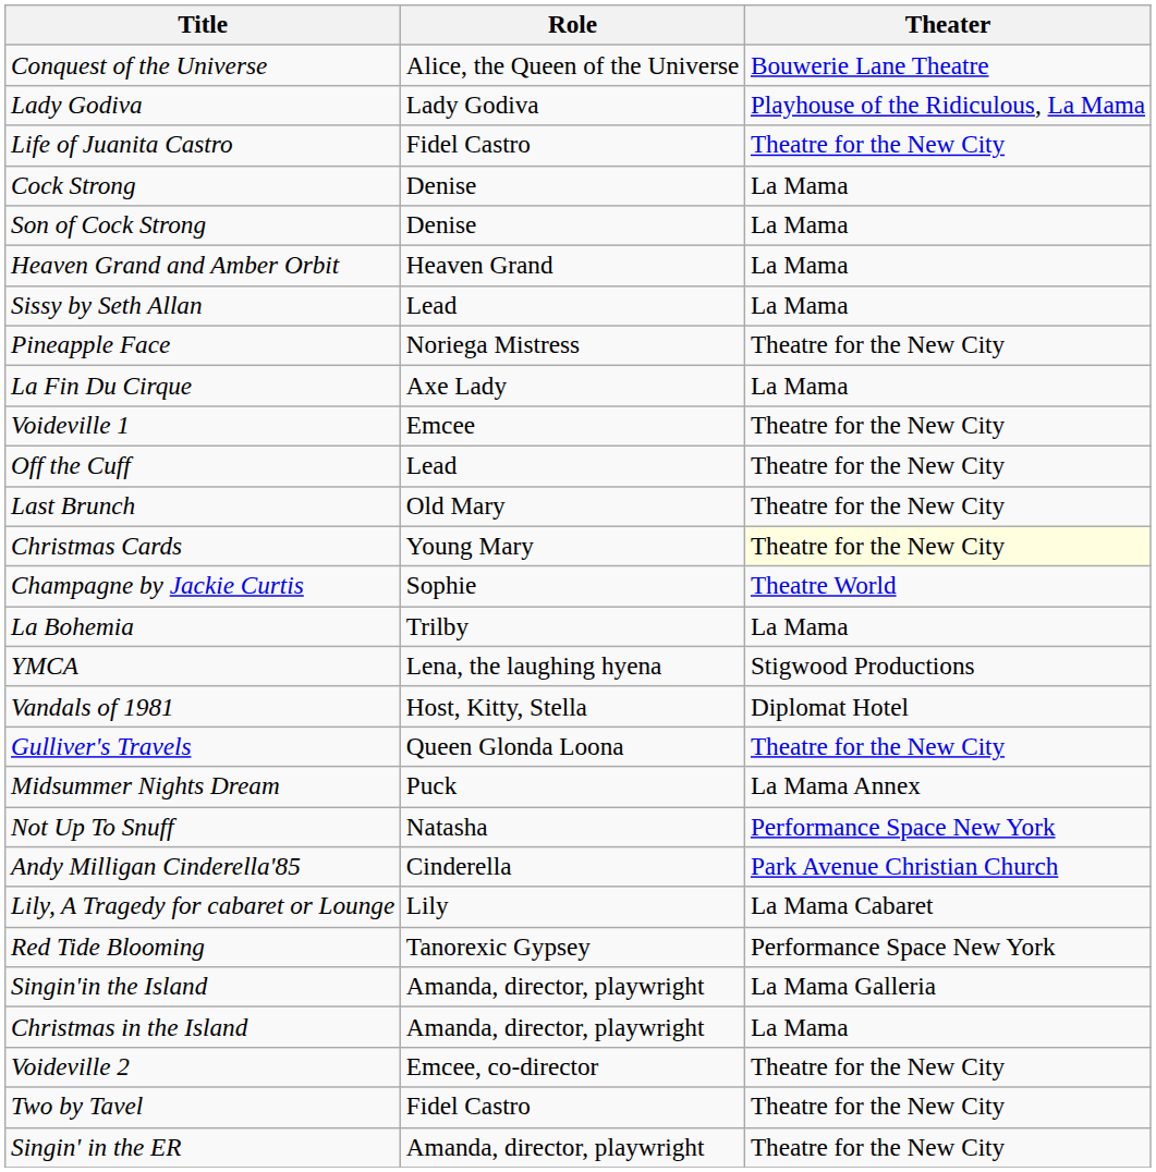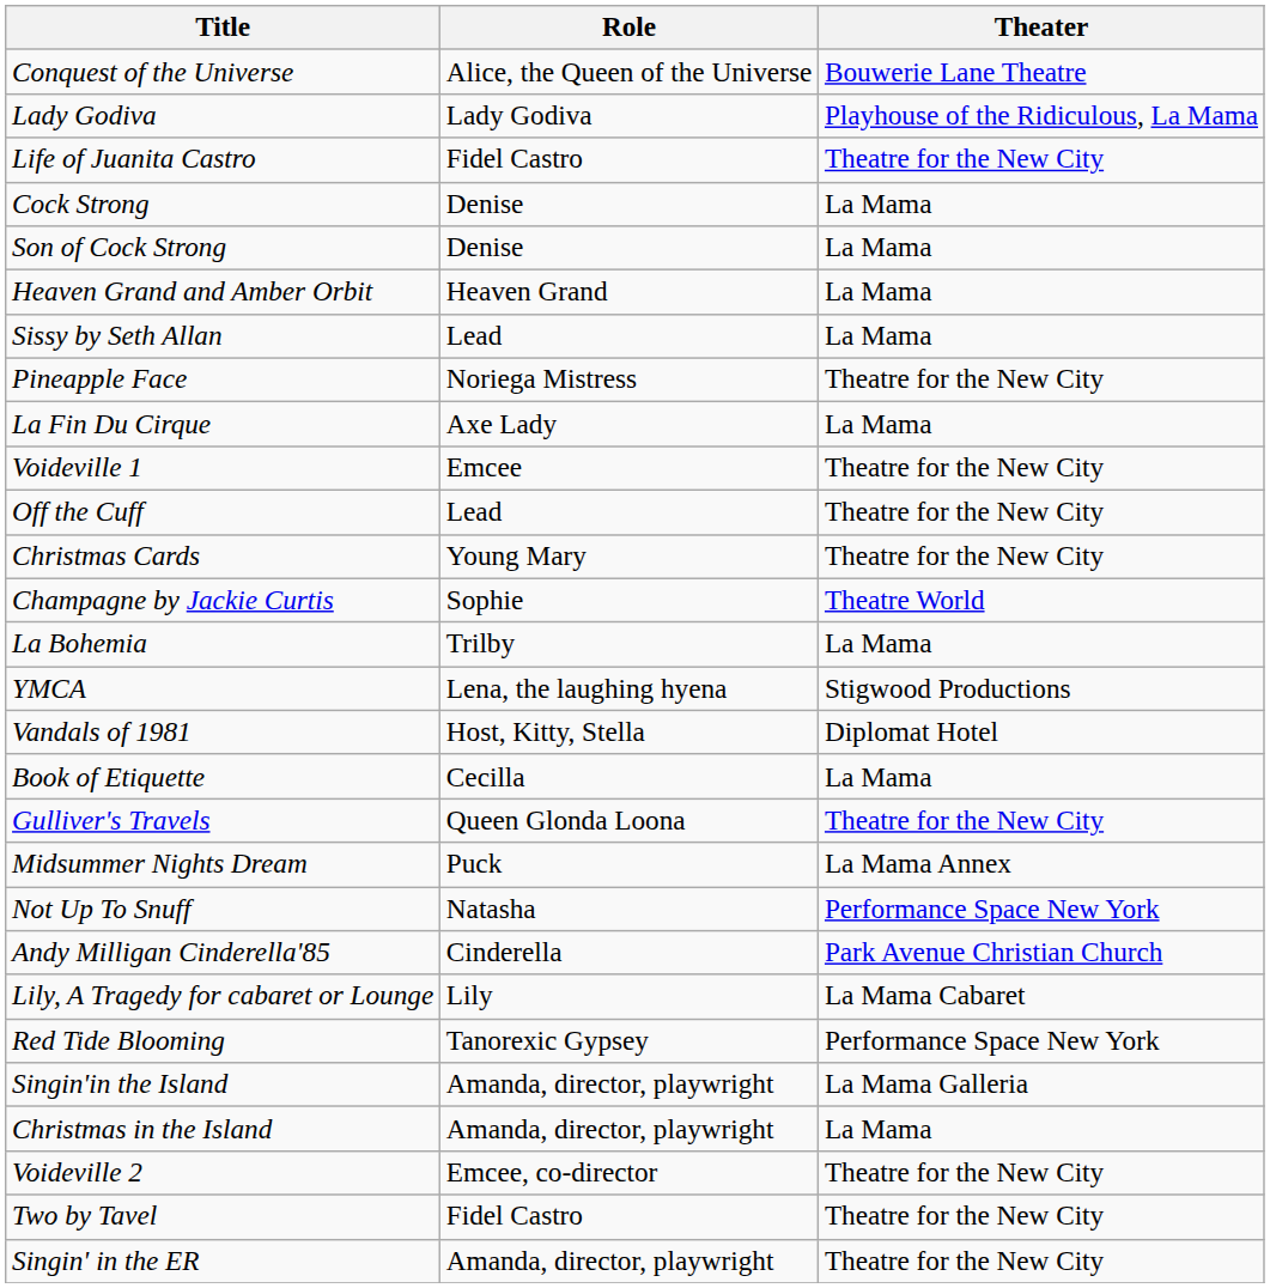- row: Last Brunch | Old Mary | Theatre for the New City
Christmas Cards | Theater: lightyellow background -> no background
+ row: Book of Etiquette | Cecilla | La Mama
